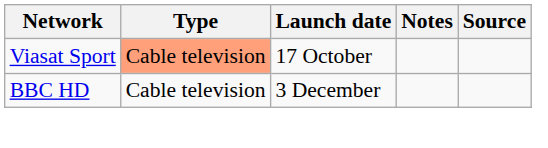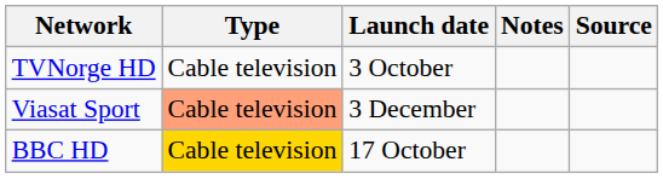+ row: TVNorge HD | Cable television | 3 October
Viasat Sport | Launch date: 17 October -> 3 December
BBC HD | Type: no background -> gold background
BBC HD | Launch date: 3 December -> 17 October
